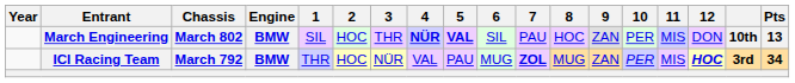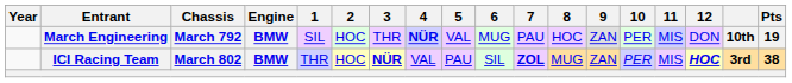March Engineering | Chassis: March 802 -> March 792
March Engineering | 5: bold -> normal
March Engineering | 6: SIL -> MUG
March Engineering | Pts: 13 -> 19
ICI Racing Team | Chassis: March 792 -> March 802
ICI Racing Team | 3: normal -> bold
ICI Racing Team | 6: MUG -> SIL
ICI Racing Team | Pts: 34 -> 38
